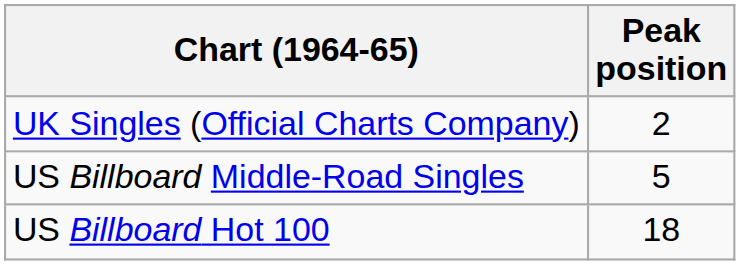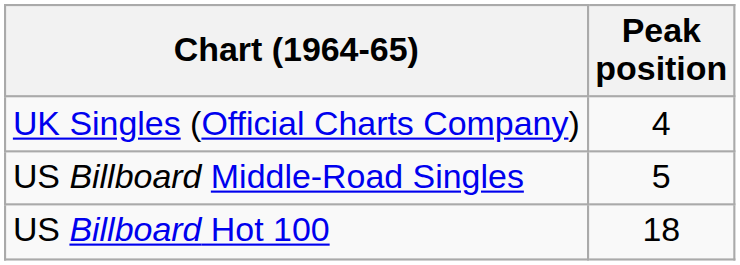UK Singles (Official Charts Company) | Peak position: 2 -> 4
